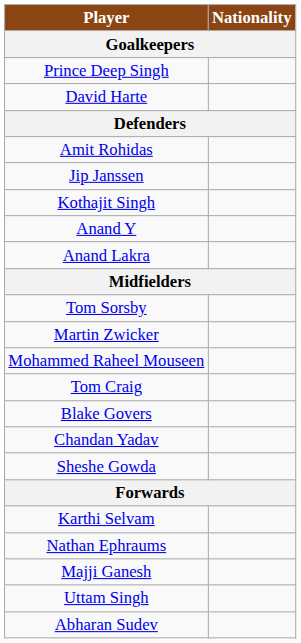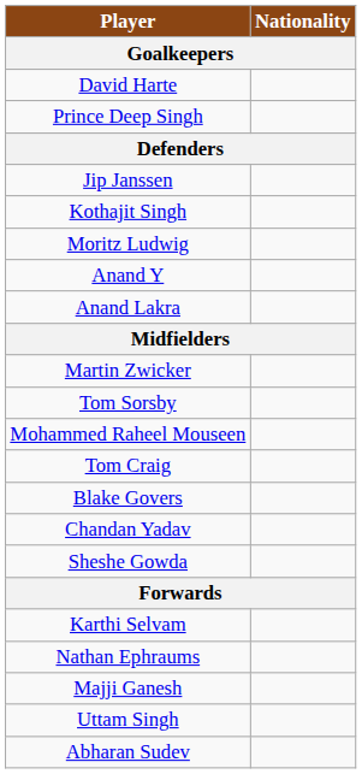rows swapped: David Harte <-> Prince Deep Singh
- row: Amit Rohidas
+ row: Moritz Ludwig
rows swapped: Martin Zwicker <-> Tom Sorsby
